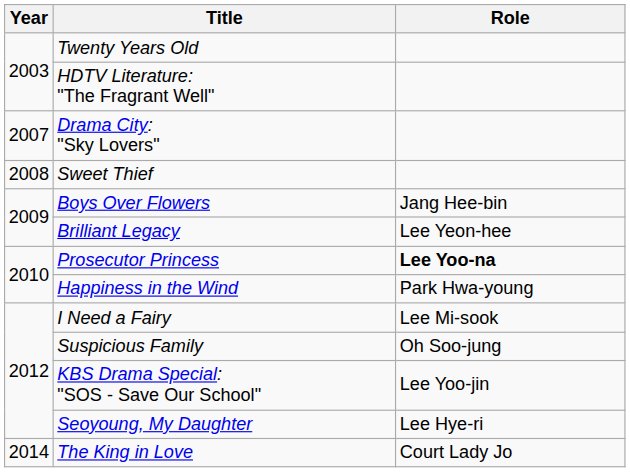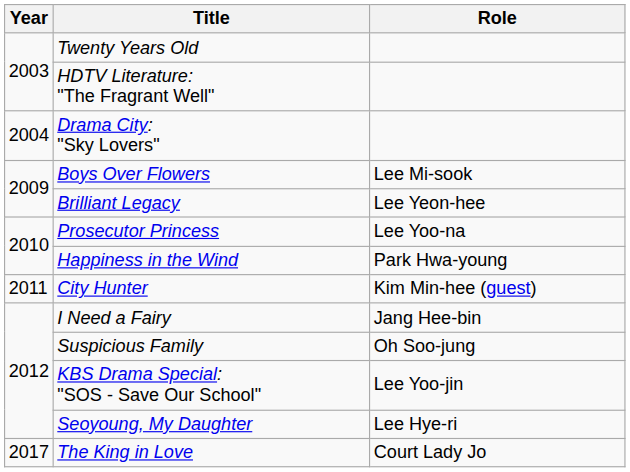Drama City: "Sky Lovers" | Year: 2007 -> 2004
- row: 2008 | Sweet Thief
Boys Over Flowers | Role: Jang Hee-bin -> Lee Mi-sook
Prosecutor Princess | Role: bold -> normal
+ row: 2011 | City Hunter | Kim Min-hee (guest)
I Need a Fairy | Role: Lee Mi-sook -> Jang Hee-bin
The King in Love | Year: 2014 -> 2017
